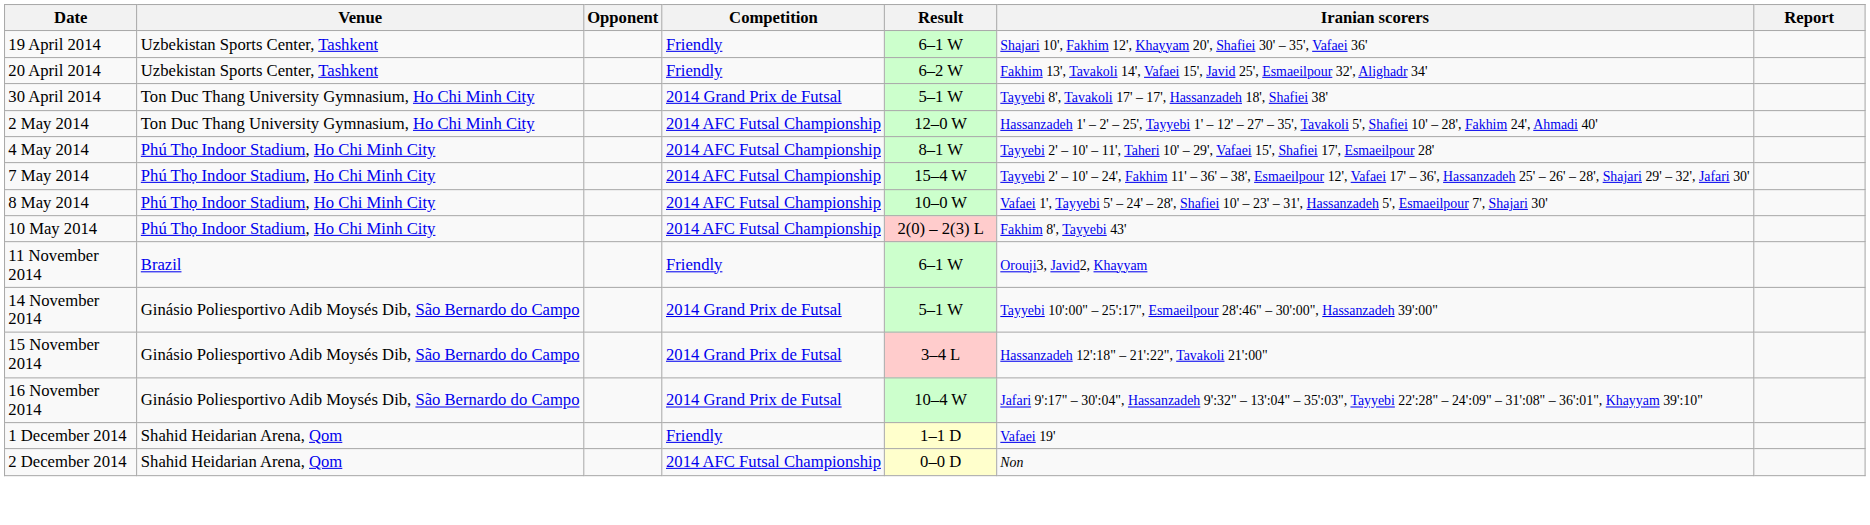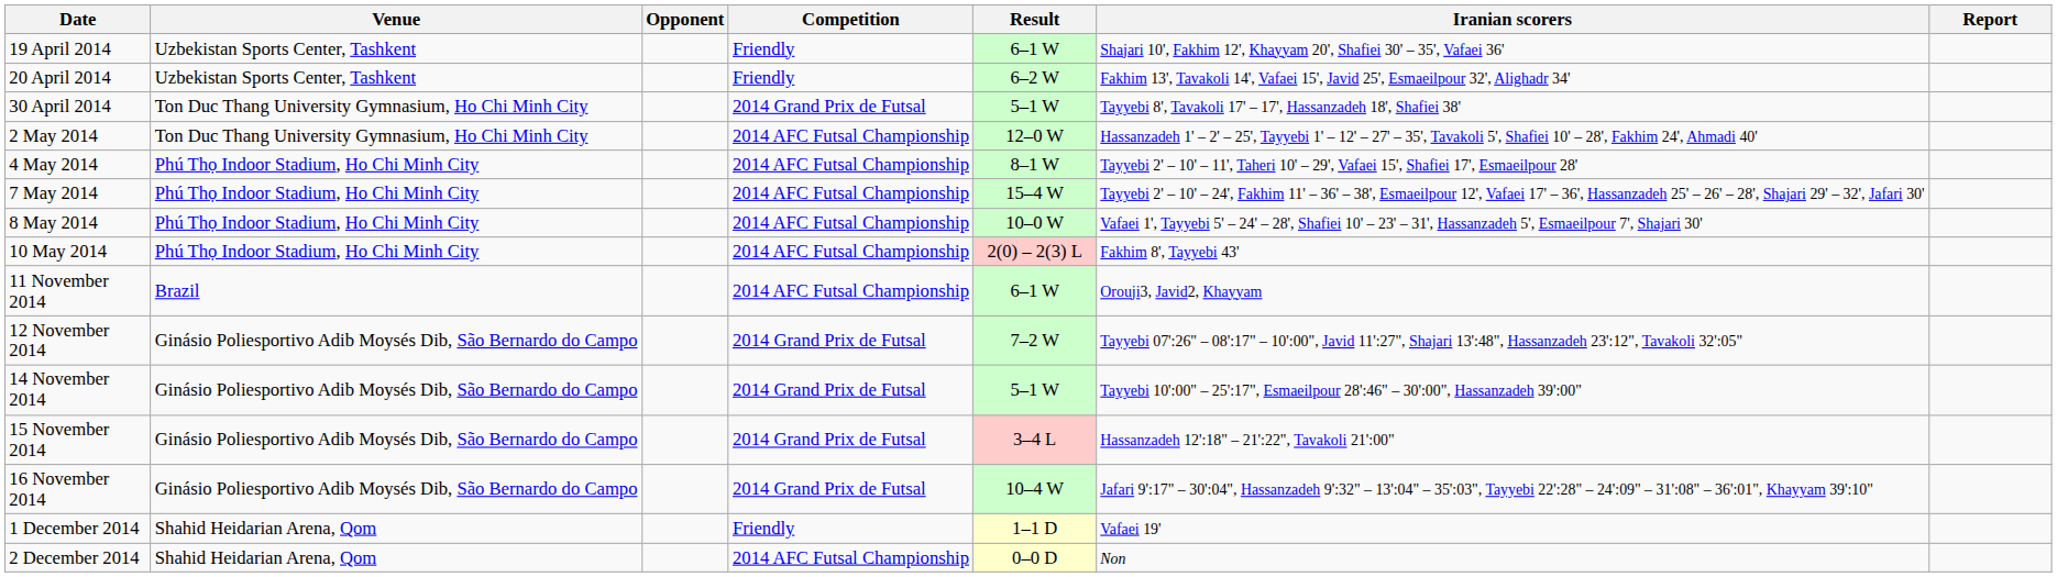11 November 2014 | Competition: Friendly -> 2014 AFC Futsal Championship
+ row: 12 November 2014 | Ginásio Poliesportivo Adib Moysés Dib, São Bernardo do Campo | 2014 Grand Prix de Futsal | 7–2 W | Tayyebi 07':26" – 08':17" – 10':00", Javid 11':27", Shajari 13':48", Hassanzadeh 23':12", Tavakoli 32':05"
